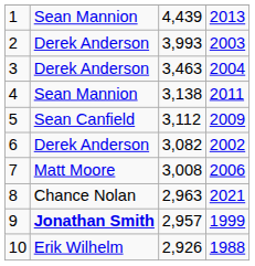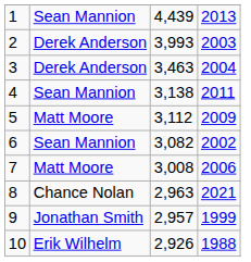5 | column 2: Sean Canfield -> Matt Moore
6 | column 2: Derek Anderson -> Sean Mannion
9 | column 2: bold -> normal
